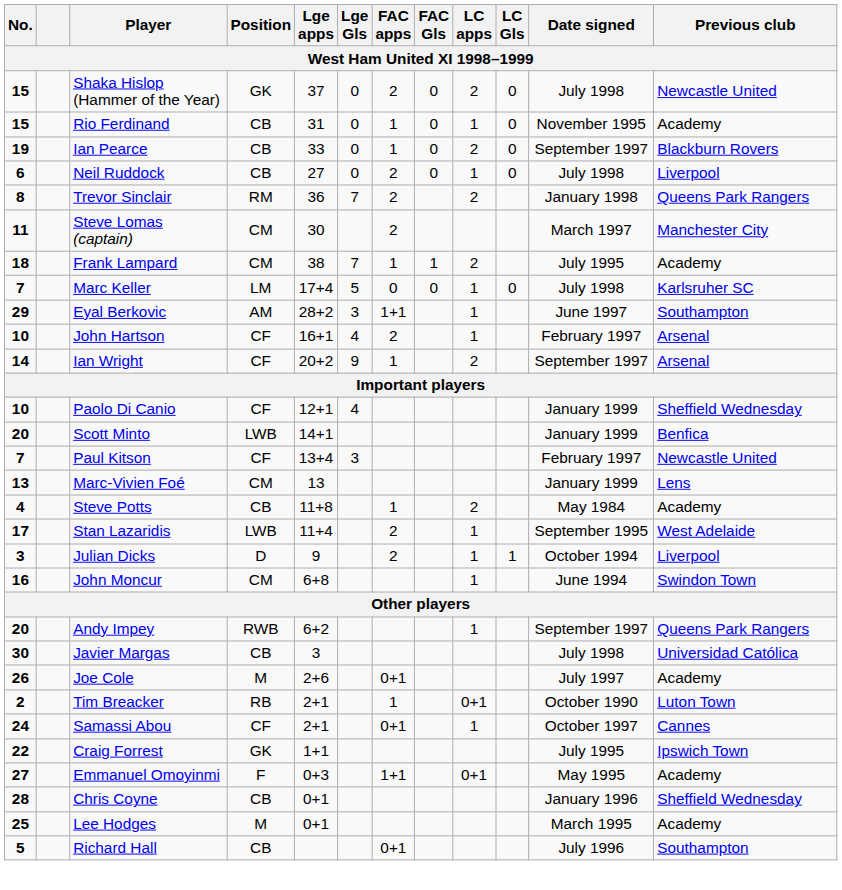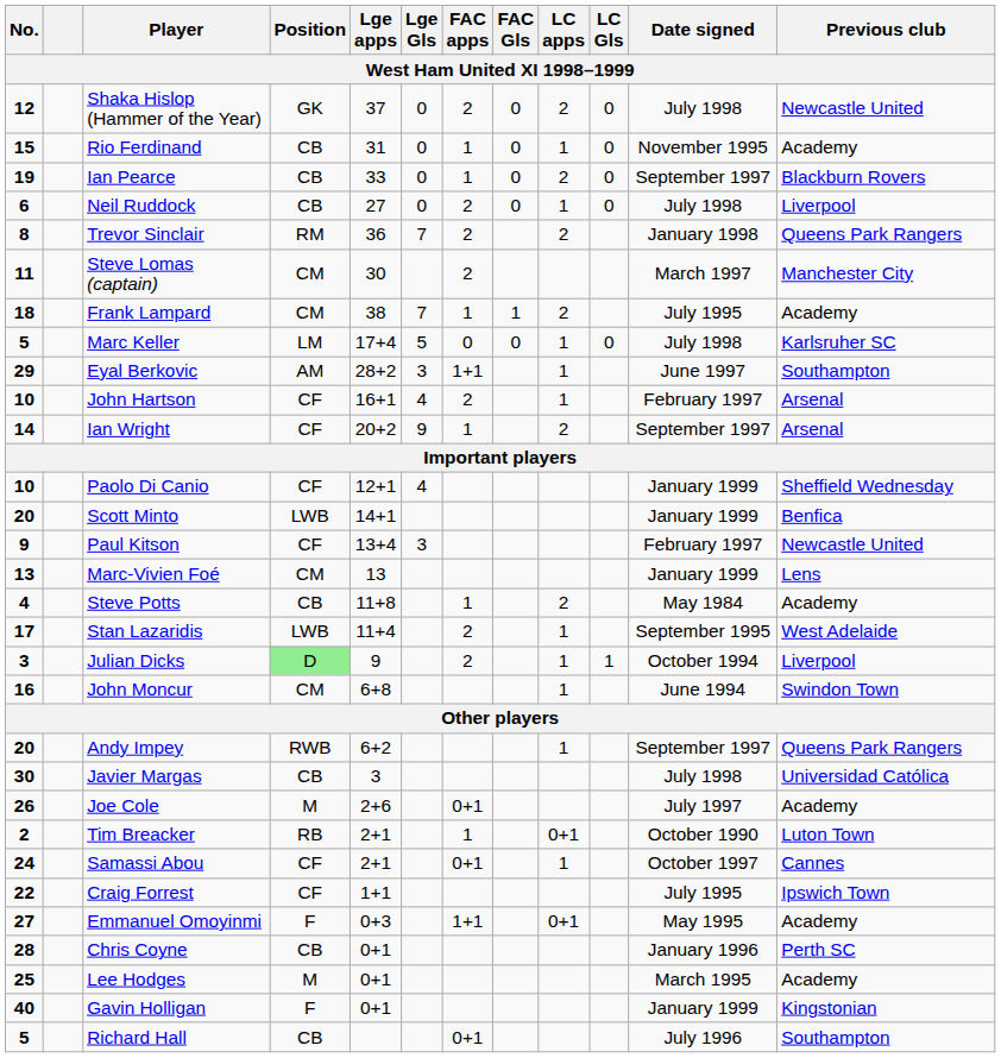Shaka Hislop (Hammer of the Year) | No.: 15 -> 12
Marc Keller | No.: 7 -> 5
Paul Kitson | No.: 7 -> 9
Julian Dicks | Position: no background -> lightgreen background
Craig Forrest | Position: GK -> CF
Chris Coyne | Previous club: Sheffield Wednesday -> Perth SC
+ row: 40 | Gavin Holligan | F | 0+1 | January 1999 | Kingstonian
